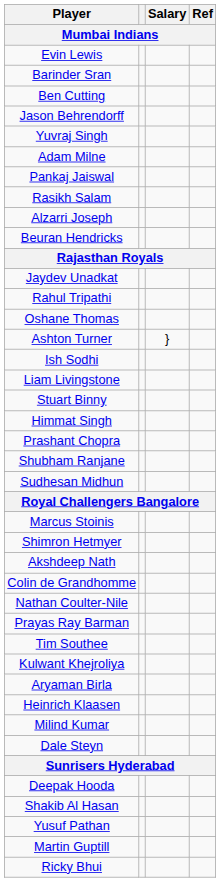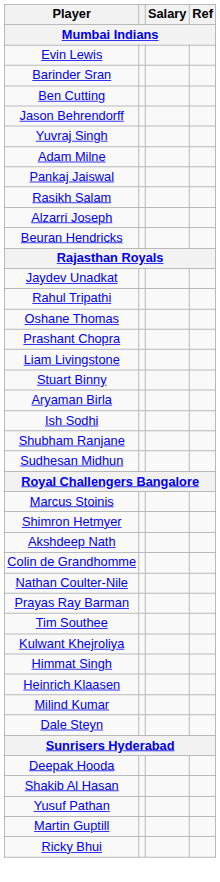- row: Ashton Turner | }
rows swapped: Ish Sodhi <-> Prashant Chopra
rows swapped: Aryaman Birla <-> Himmat Singh
